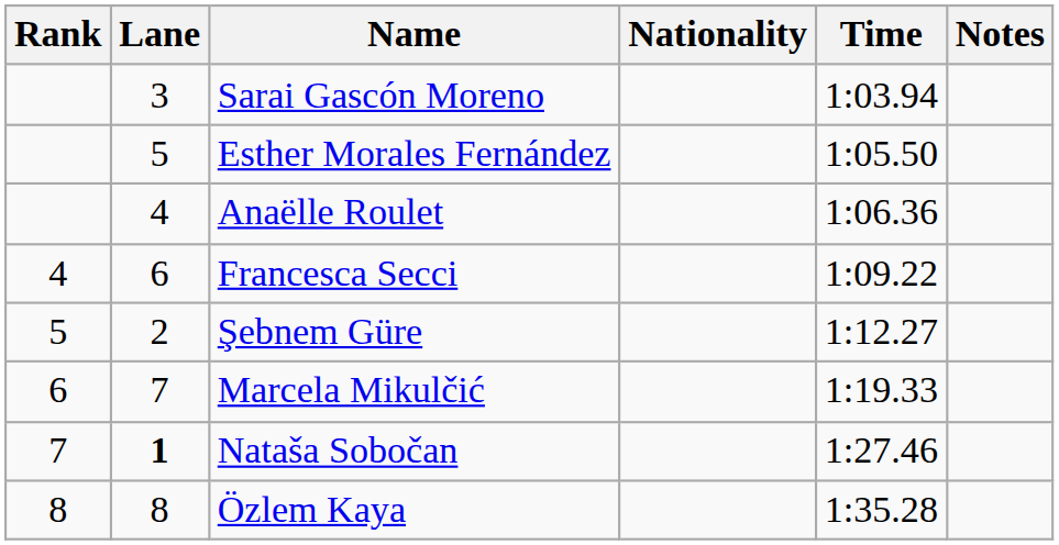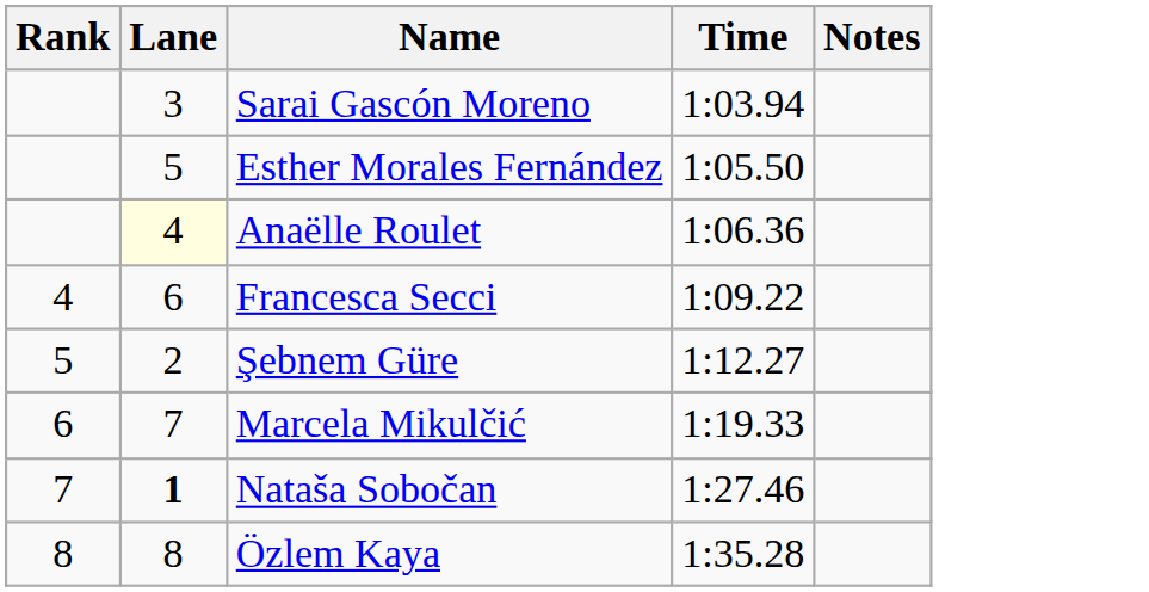- column: Nationality
Anaëlle Roulet | Lane: no background -> lightyellow background
